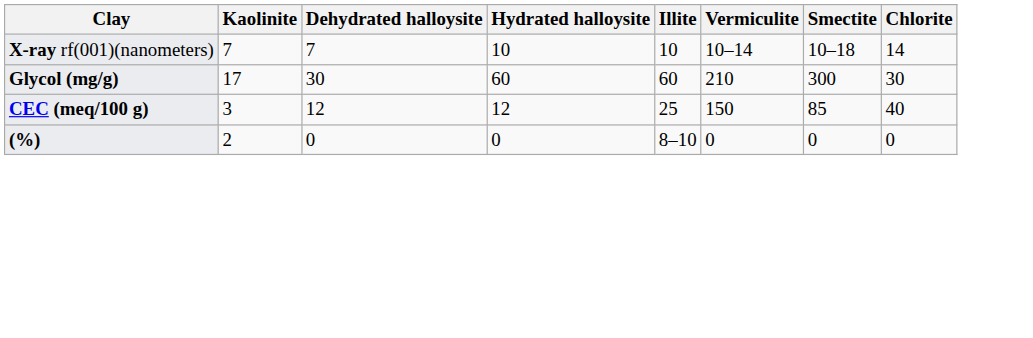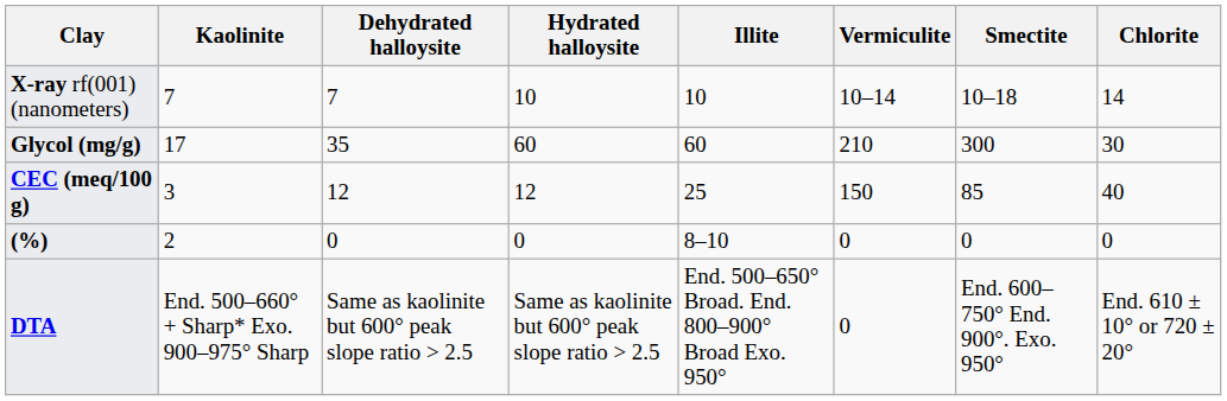Glycol (mg/g) | Dehydrated halloysite: 30 -> 35
+ row: DTA | End. 500–660° + Sharp* Exo. 900–975° Sharp | Same as kaolinite but 600° peak slope ratio > 2.5 | Same as kaolinite but 600° peak slope ratio > 2.5 | End. 500–650° Broad. End. 800–900° Broad Exo. 950° | 0 | End. 600–750° End. 900°. Exo. 950° | End. 610 ± 10° or 720 ± 20°
